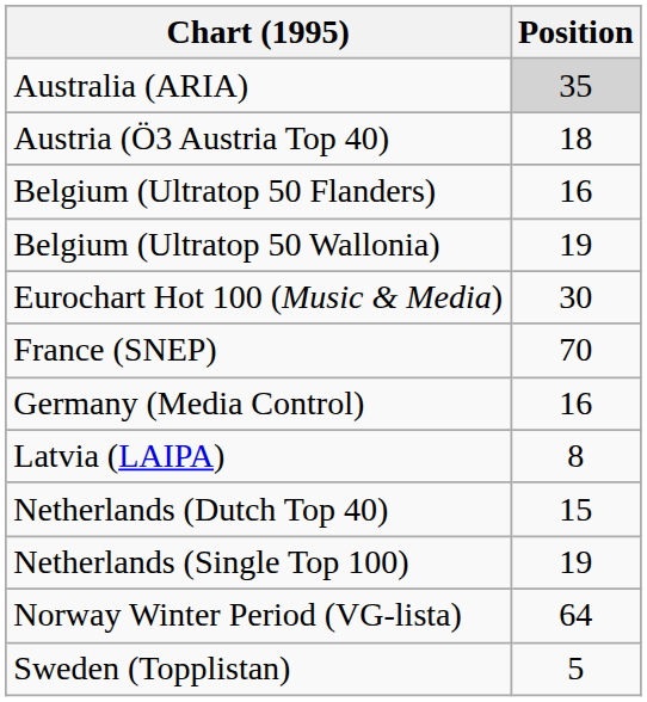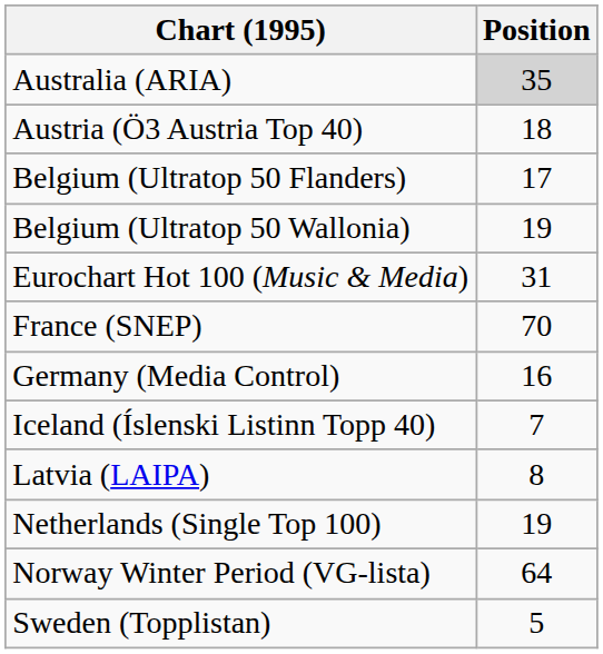Belgium (Ultratop 50 Flanders) | Position: 16 -> 17
Eurochart Hot 100 (Music & Media) | Position: 30 -> 31
+ row: Iceland (Íslenski Listinn Topp 40) | 7
- row: Netherlands (Dutch Top 40) | 15
